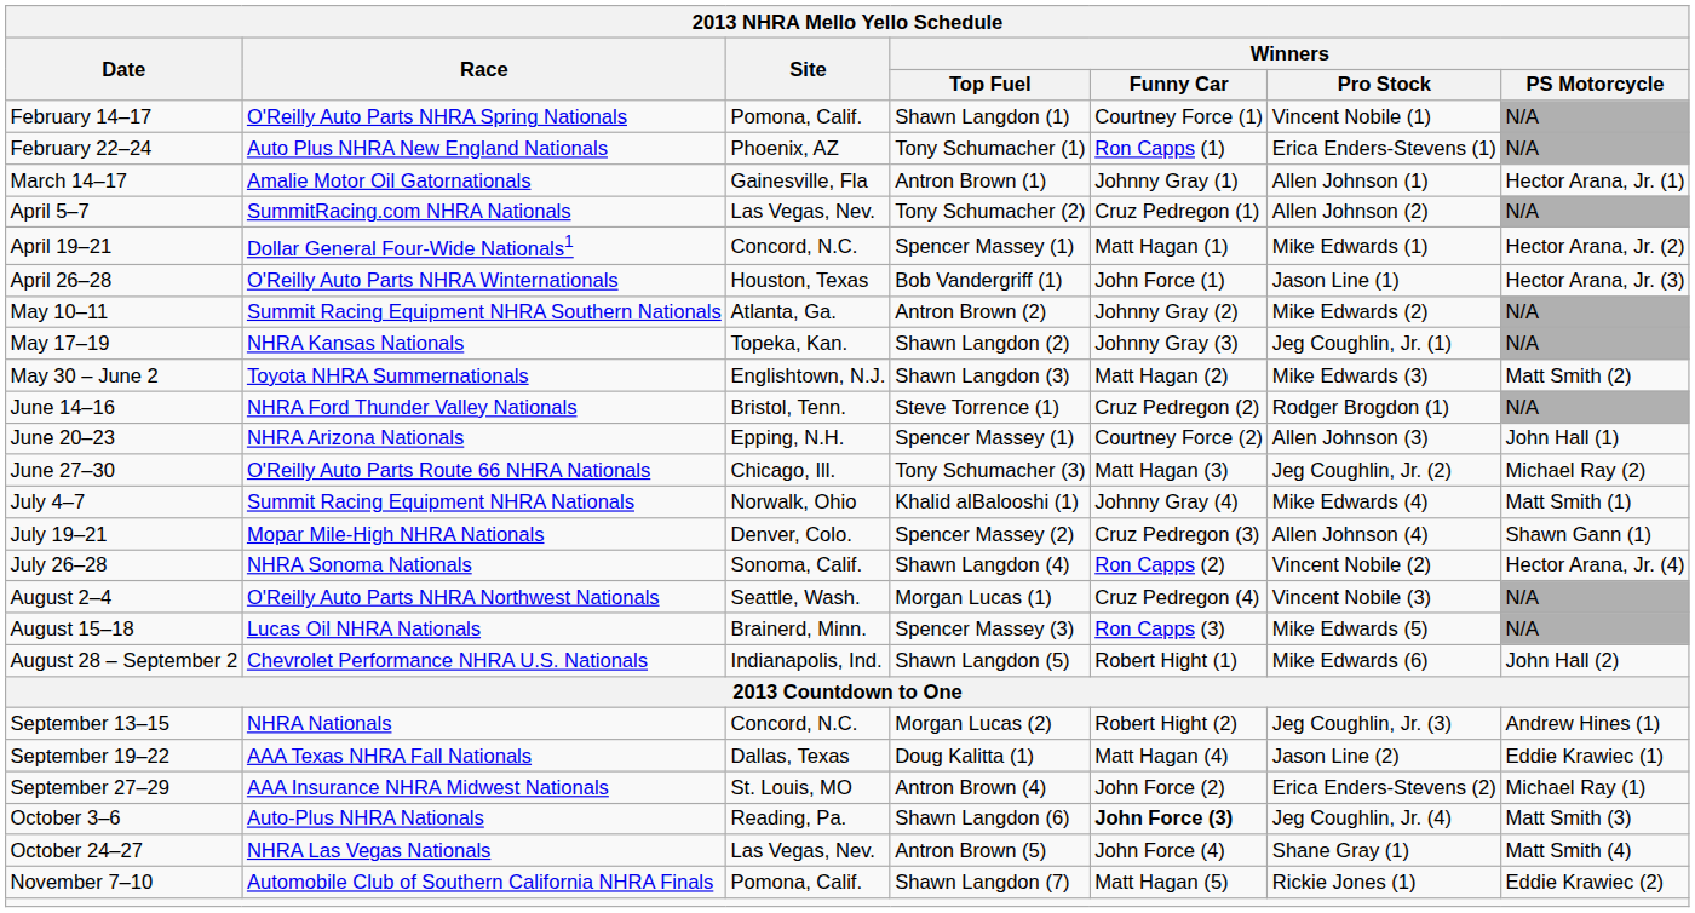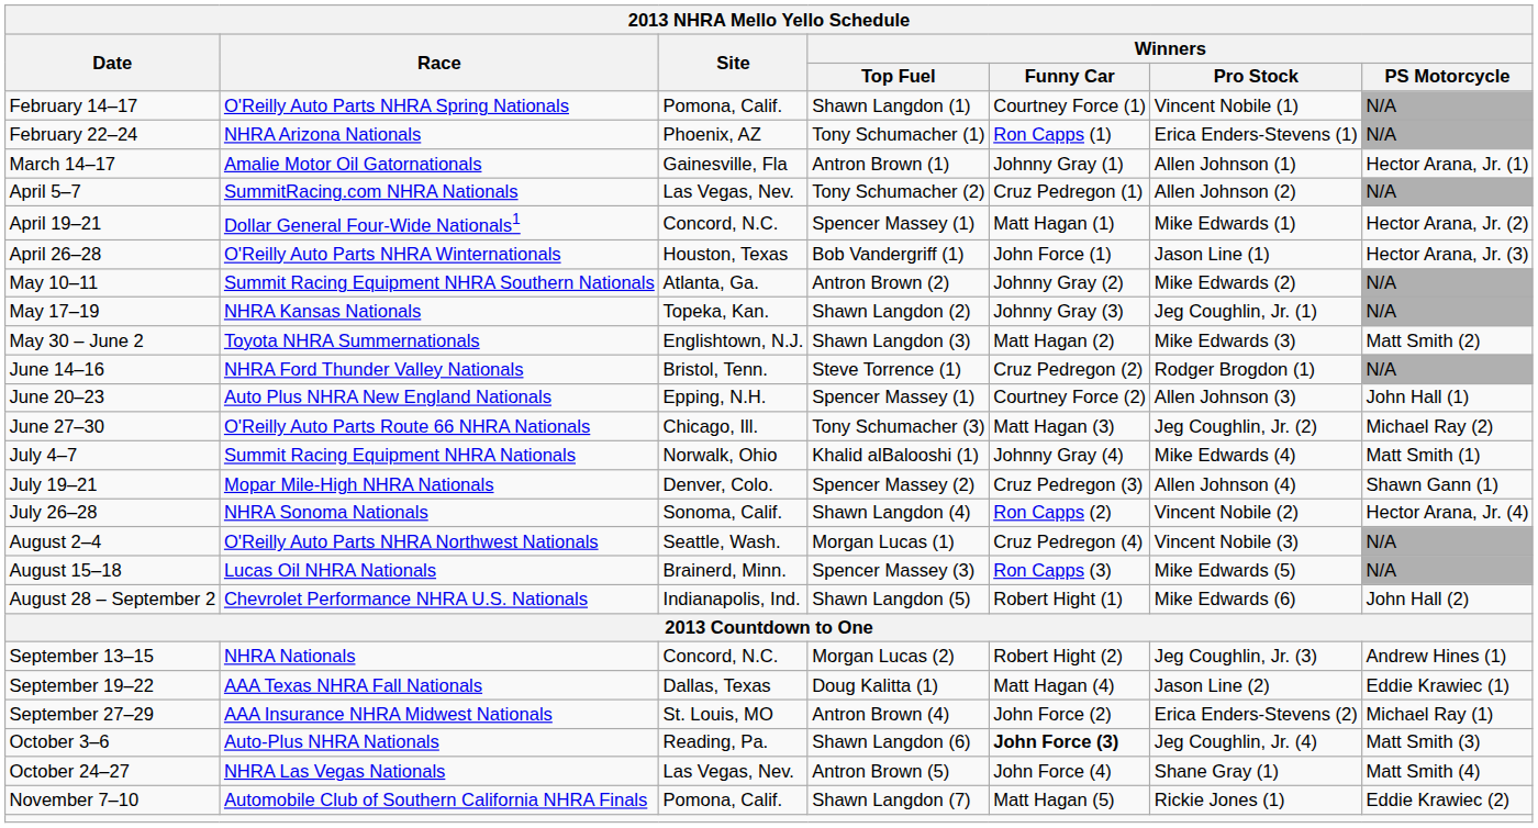February 22–24 | Race: Auto Plus NHRA New England Nationals -> NHRA Arizona Nationals
June 20–23 | Race: NHRA Arizona Nationals -> Auto Plus NHRA New England Nationals
